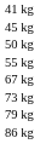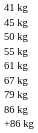+ row: 61 kg
- row: 73 kg
+ row: +86 kg
